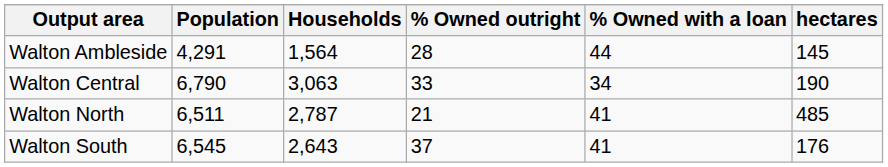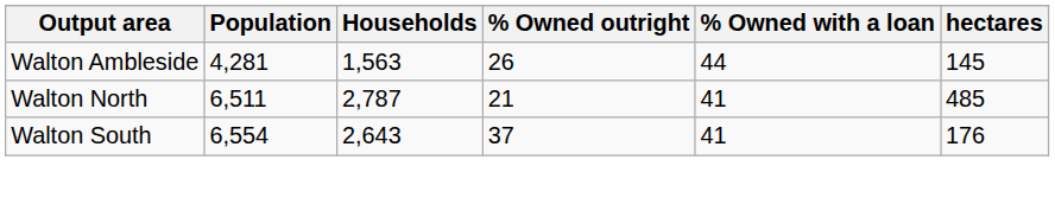Walton Ambleside | Population: 4,291 -> 4,281
Walton Ambleside | Households: 1,564 -> 1,563
Walton Ambleside | % Owned outright: 28 -> 26
- row: Walton Central | 6,790 | 3,063 | 33 | 34 | 190
Walton South | Population: 6,545 -> 6,554
